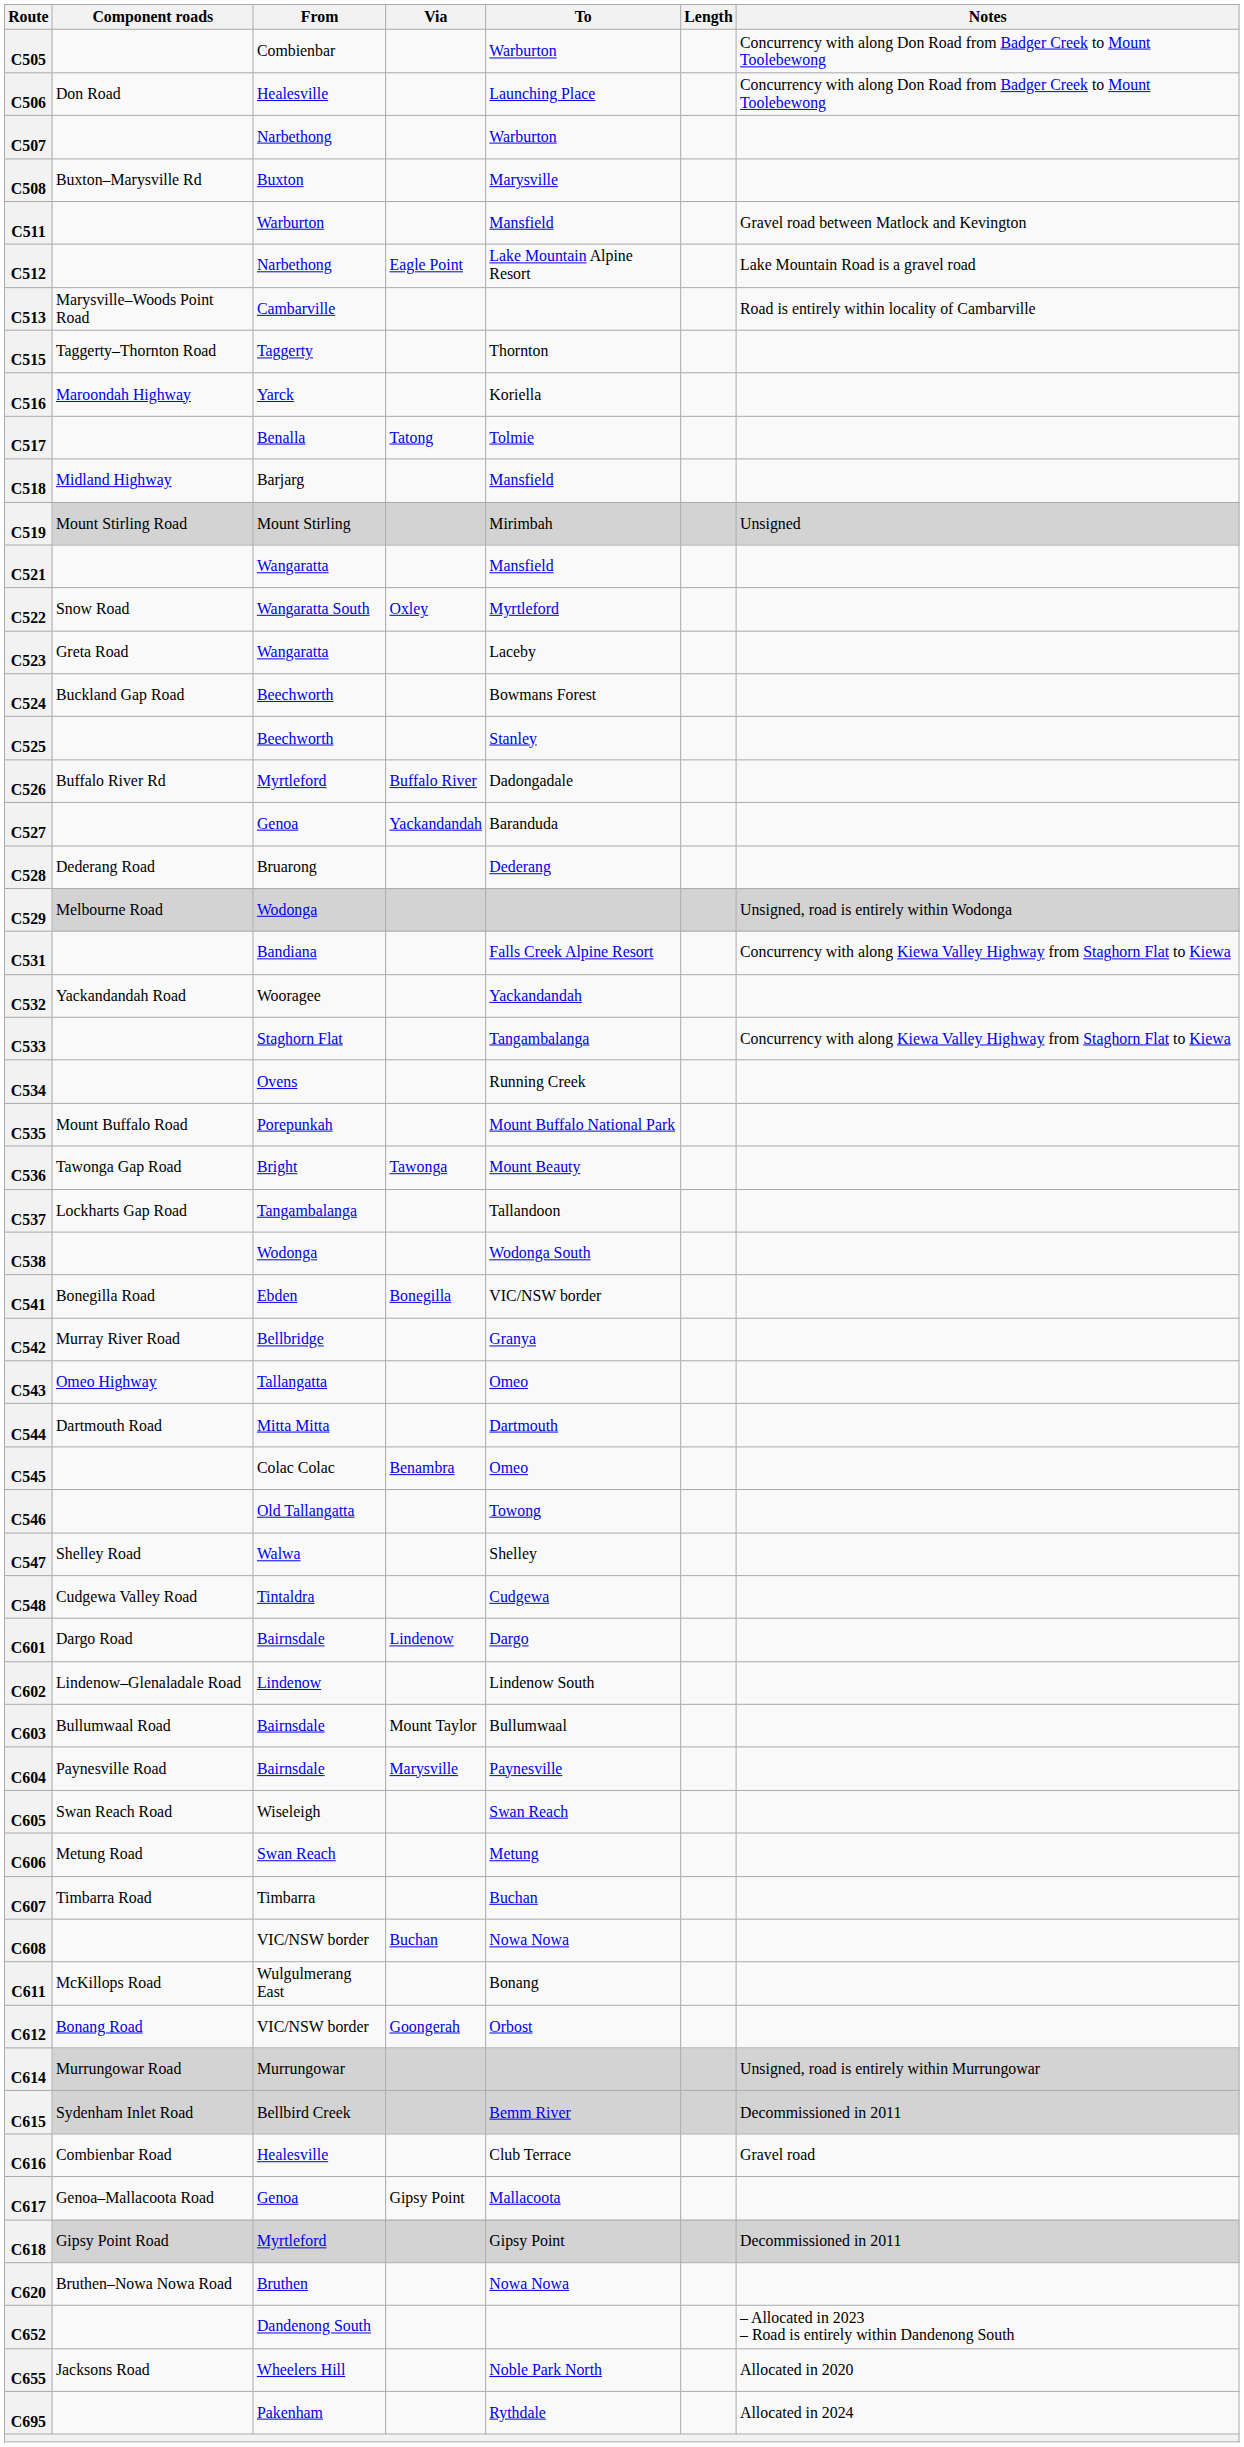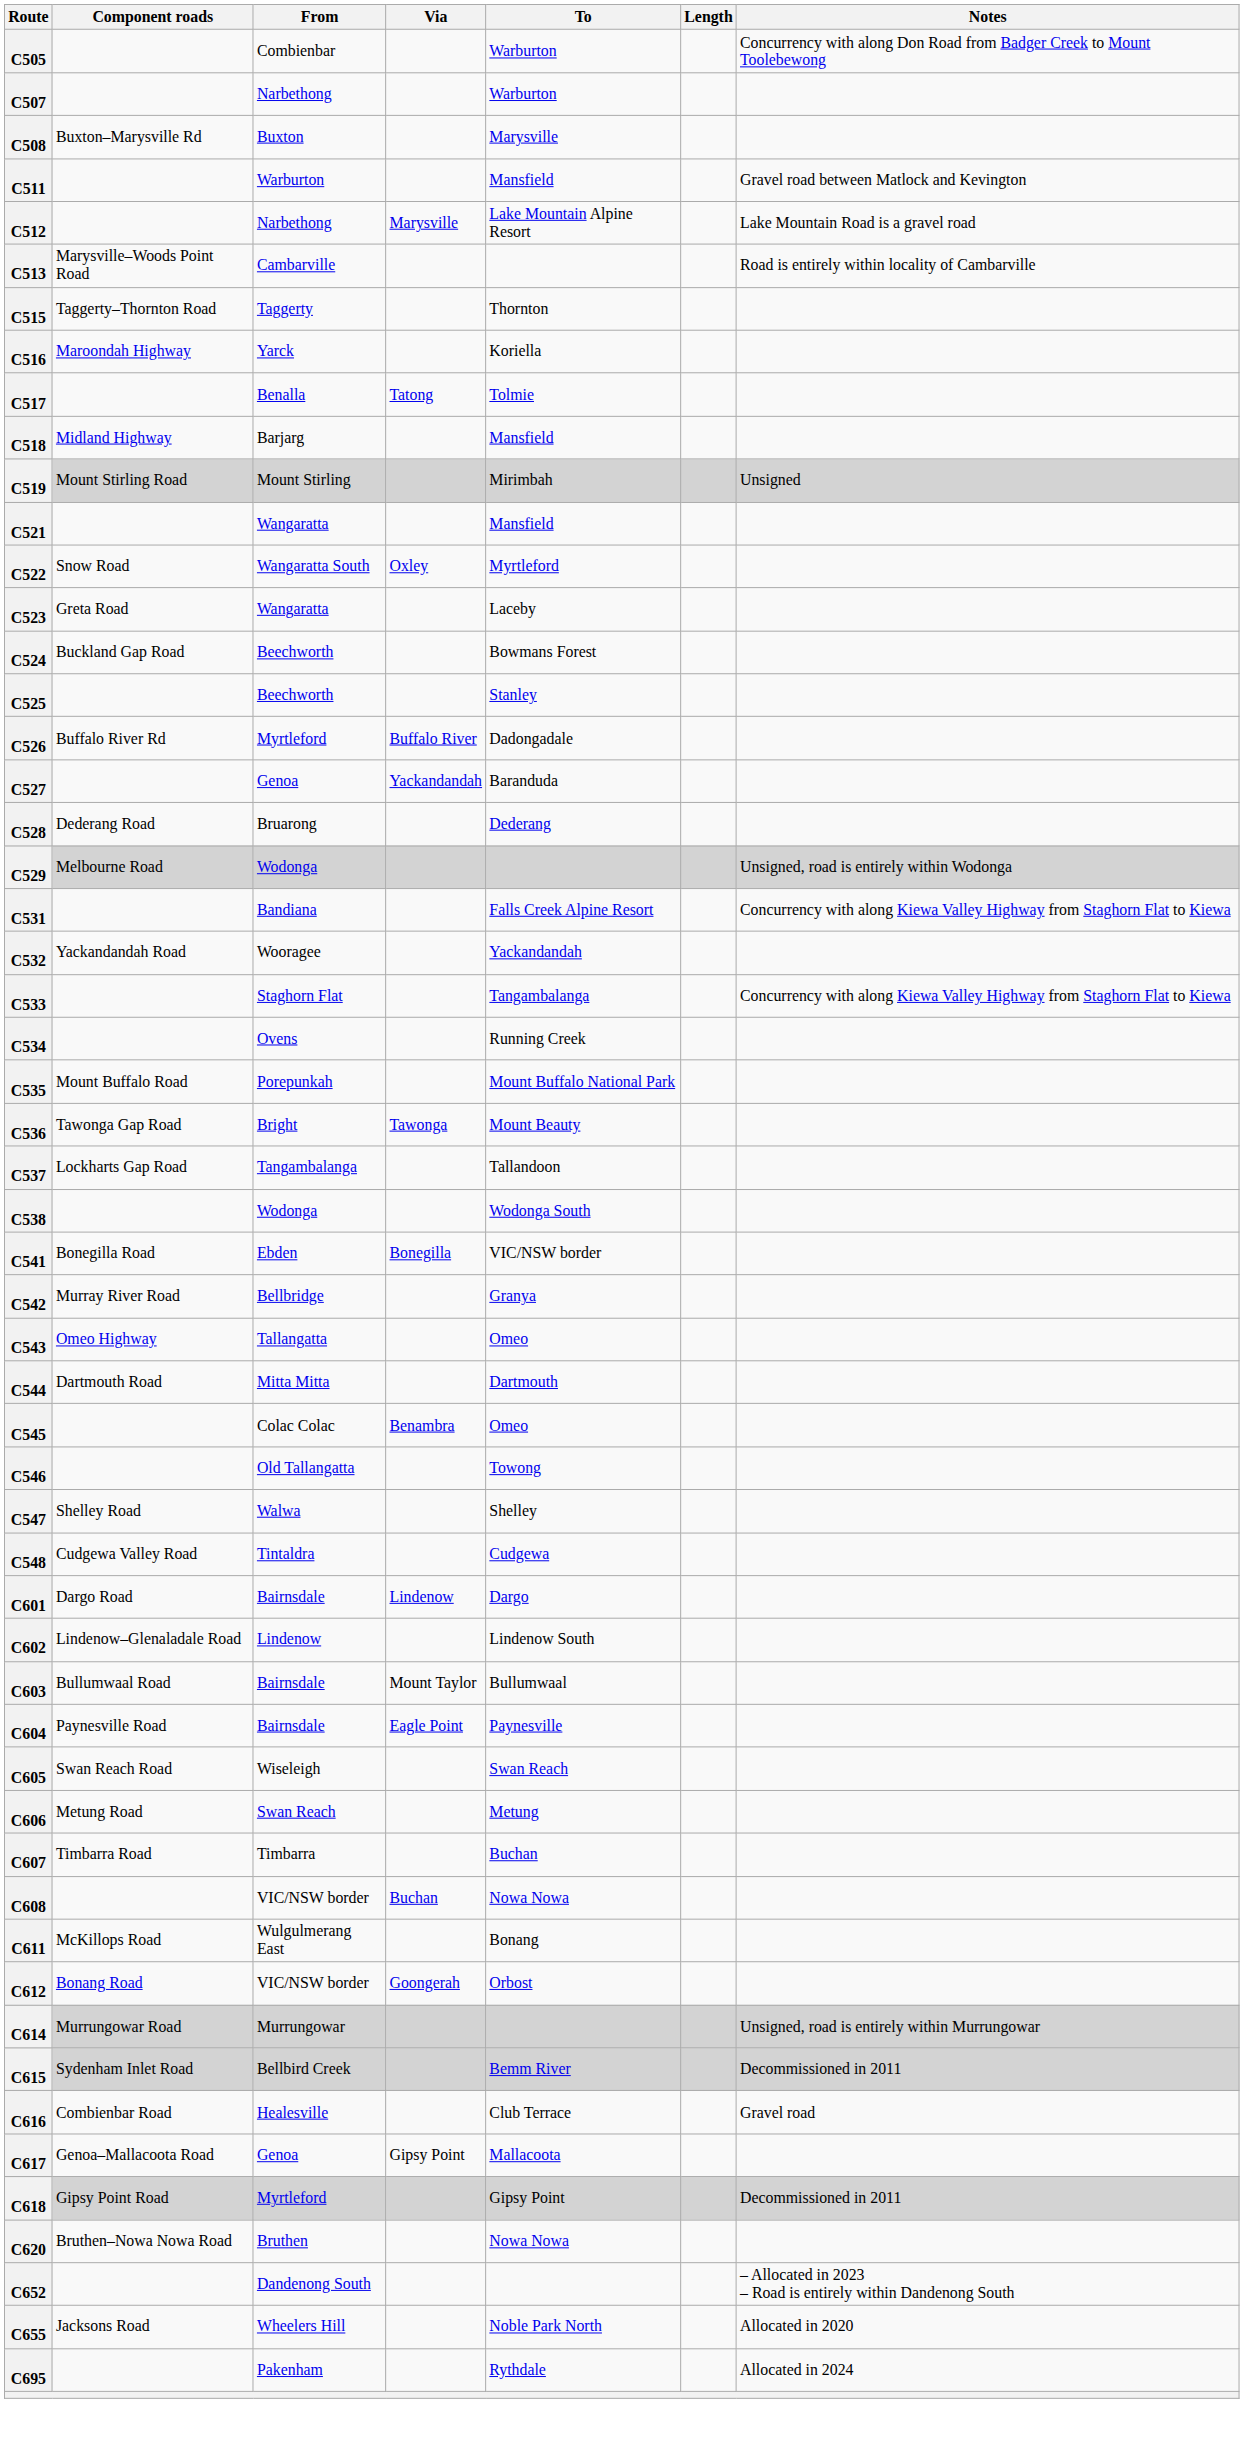- row: C506 | Don Road | Healesville | Launching Place | Concurrency with along Don Road from Badger Creek to Mount Toolebewong
C512 | Via: Eagle Point -> Marysville
C604 | Via: Marysville -> Eagle Point
